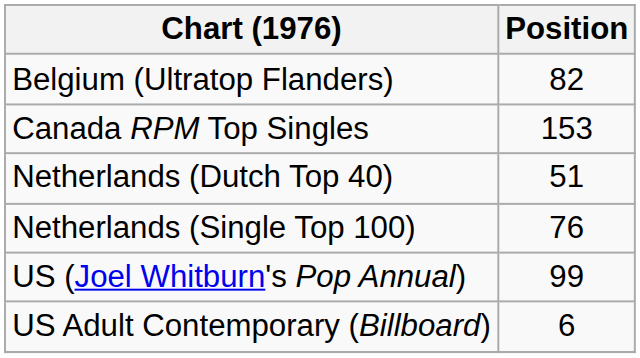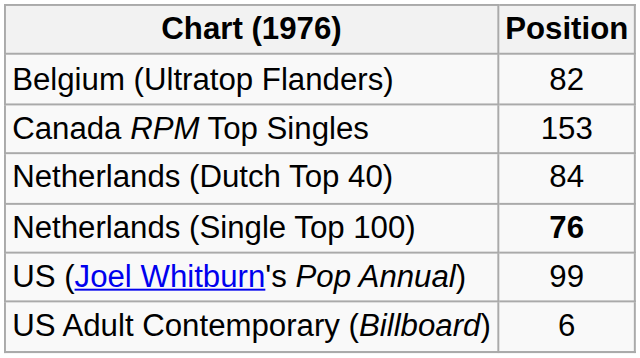Netherlands (Dutch Top 40) | Position: 51 -> 84
Netherlands (Single Top 100) | Position: normal -> bold
